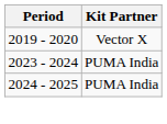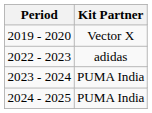+ row: 2022 - 2023 | adidas
